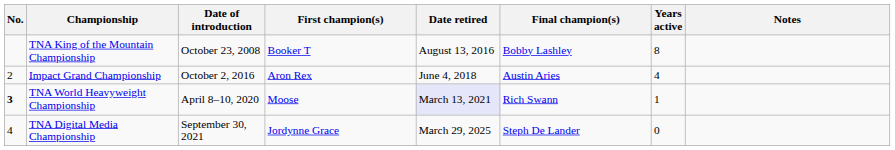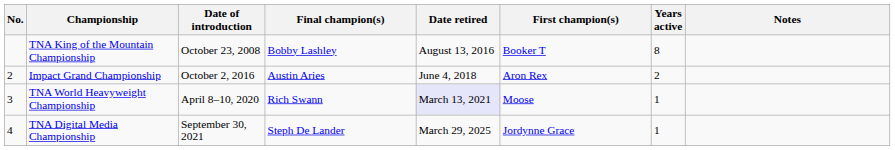columns swapped: First champion(s) <-> Final champion(s)
Impact Grand Championship | Years active: 4 -> 2
TNA World Heavyweight Championship | No.: bold -> normal
TNA Digital Media Championship | Years active: 0 -> 1
